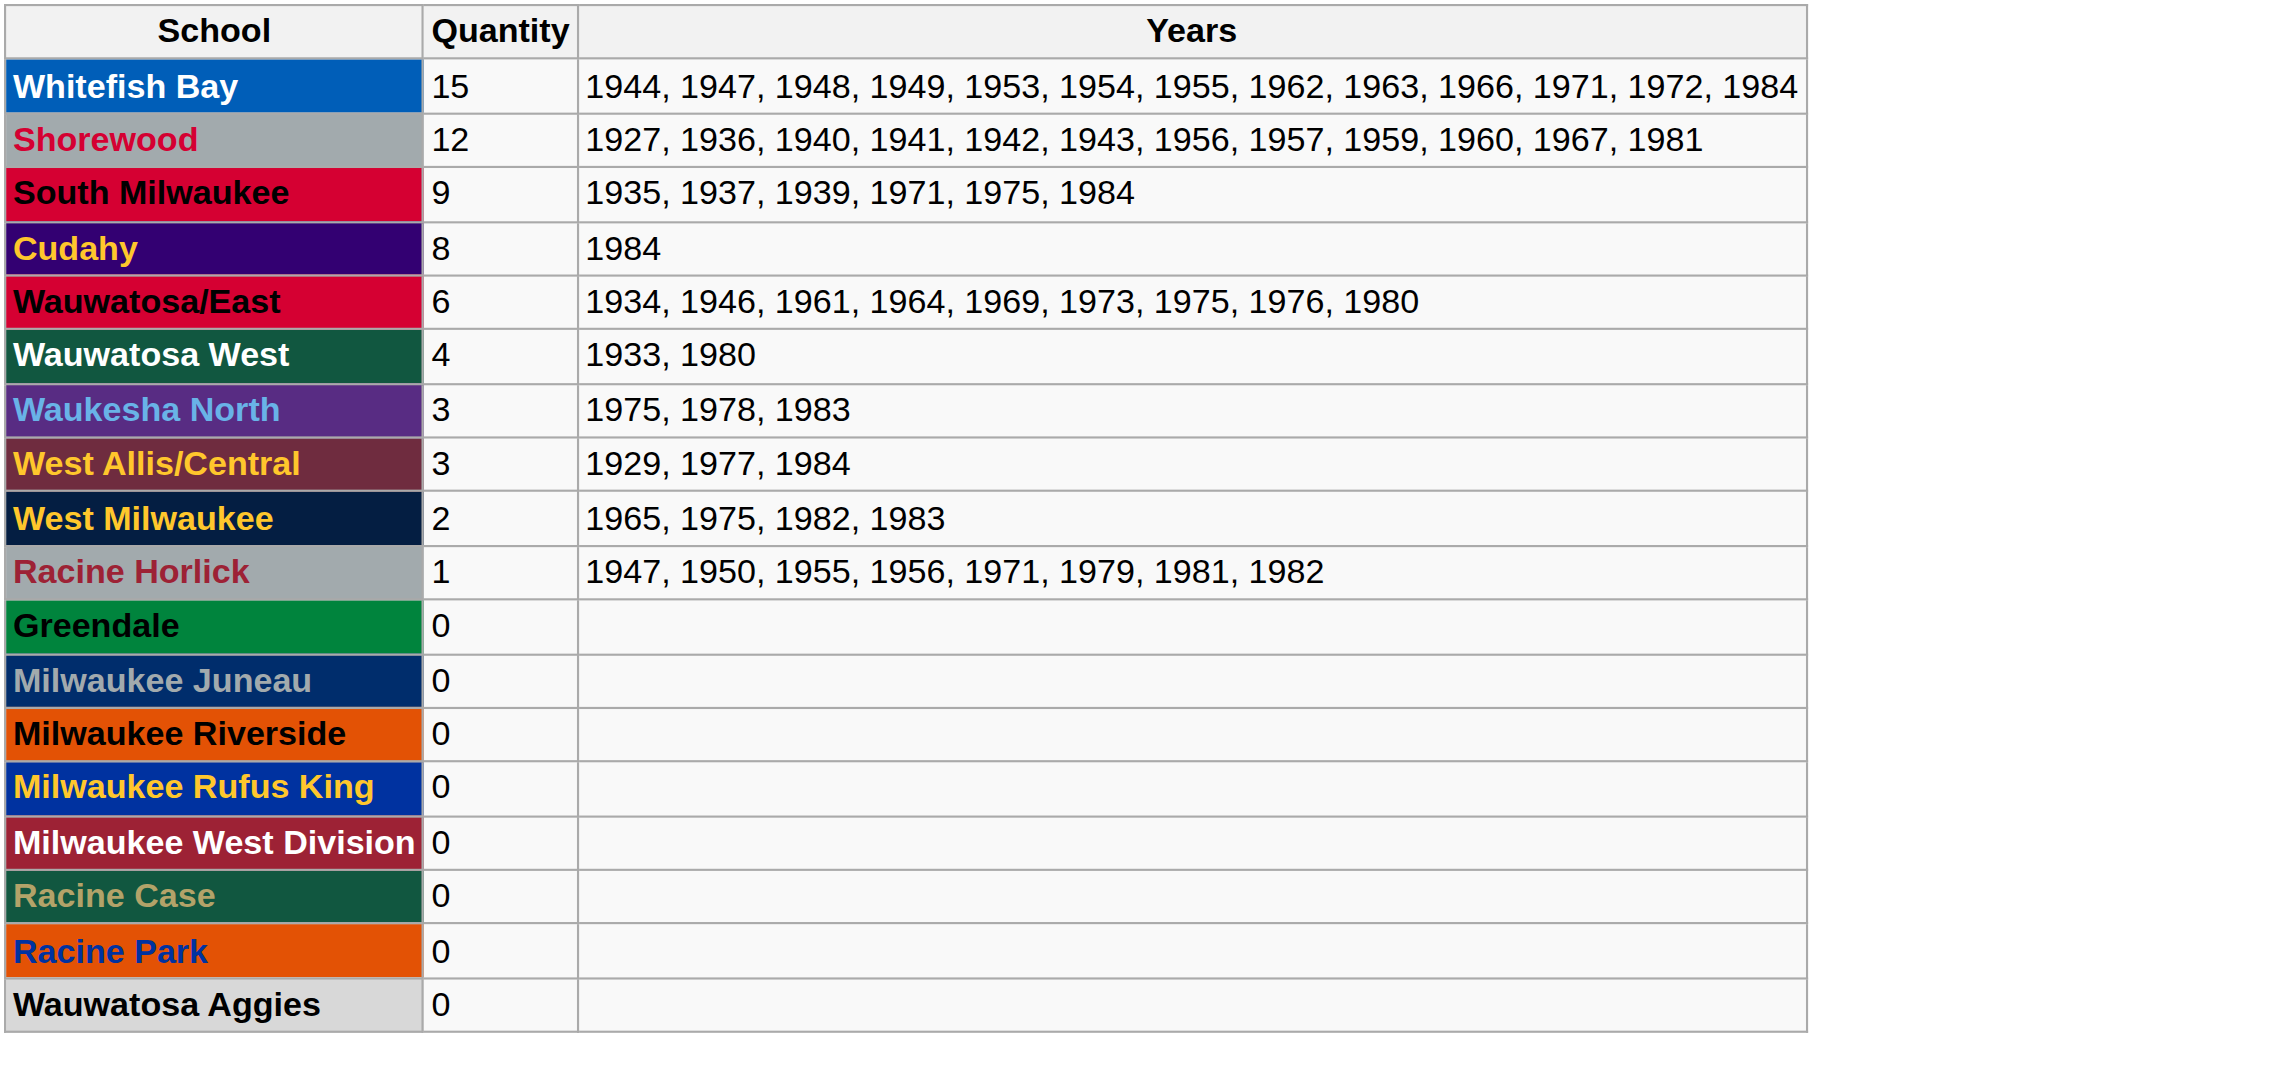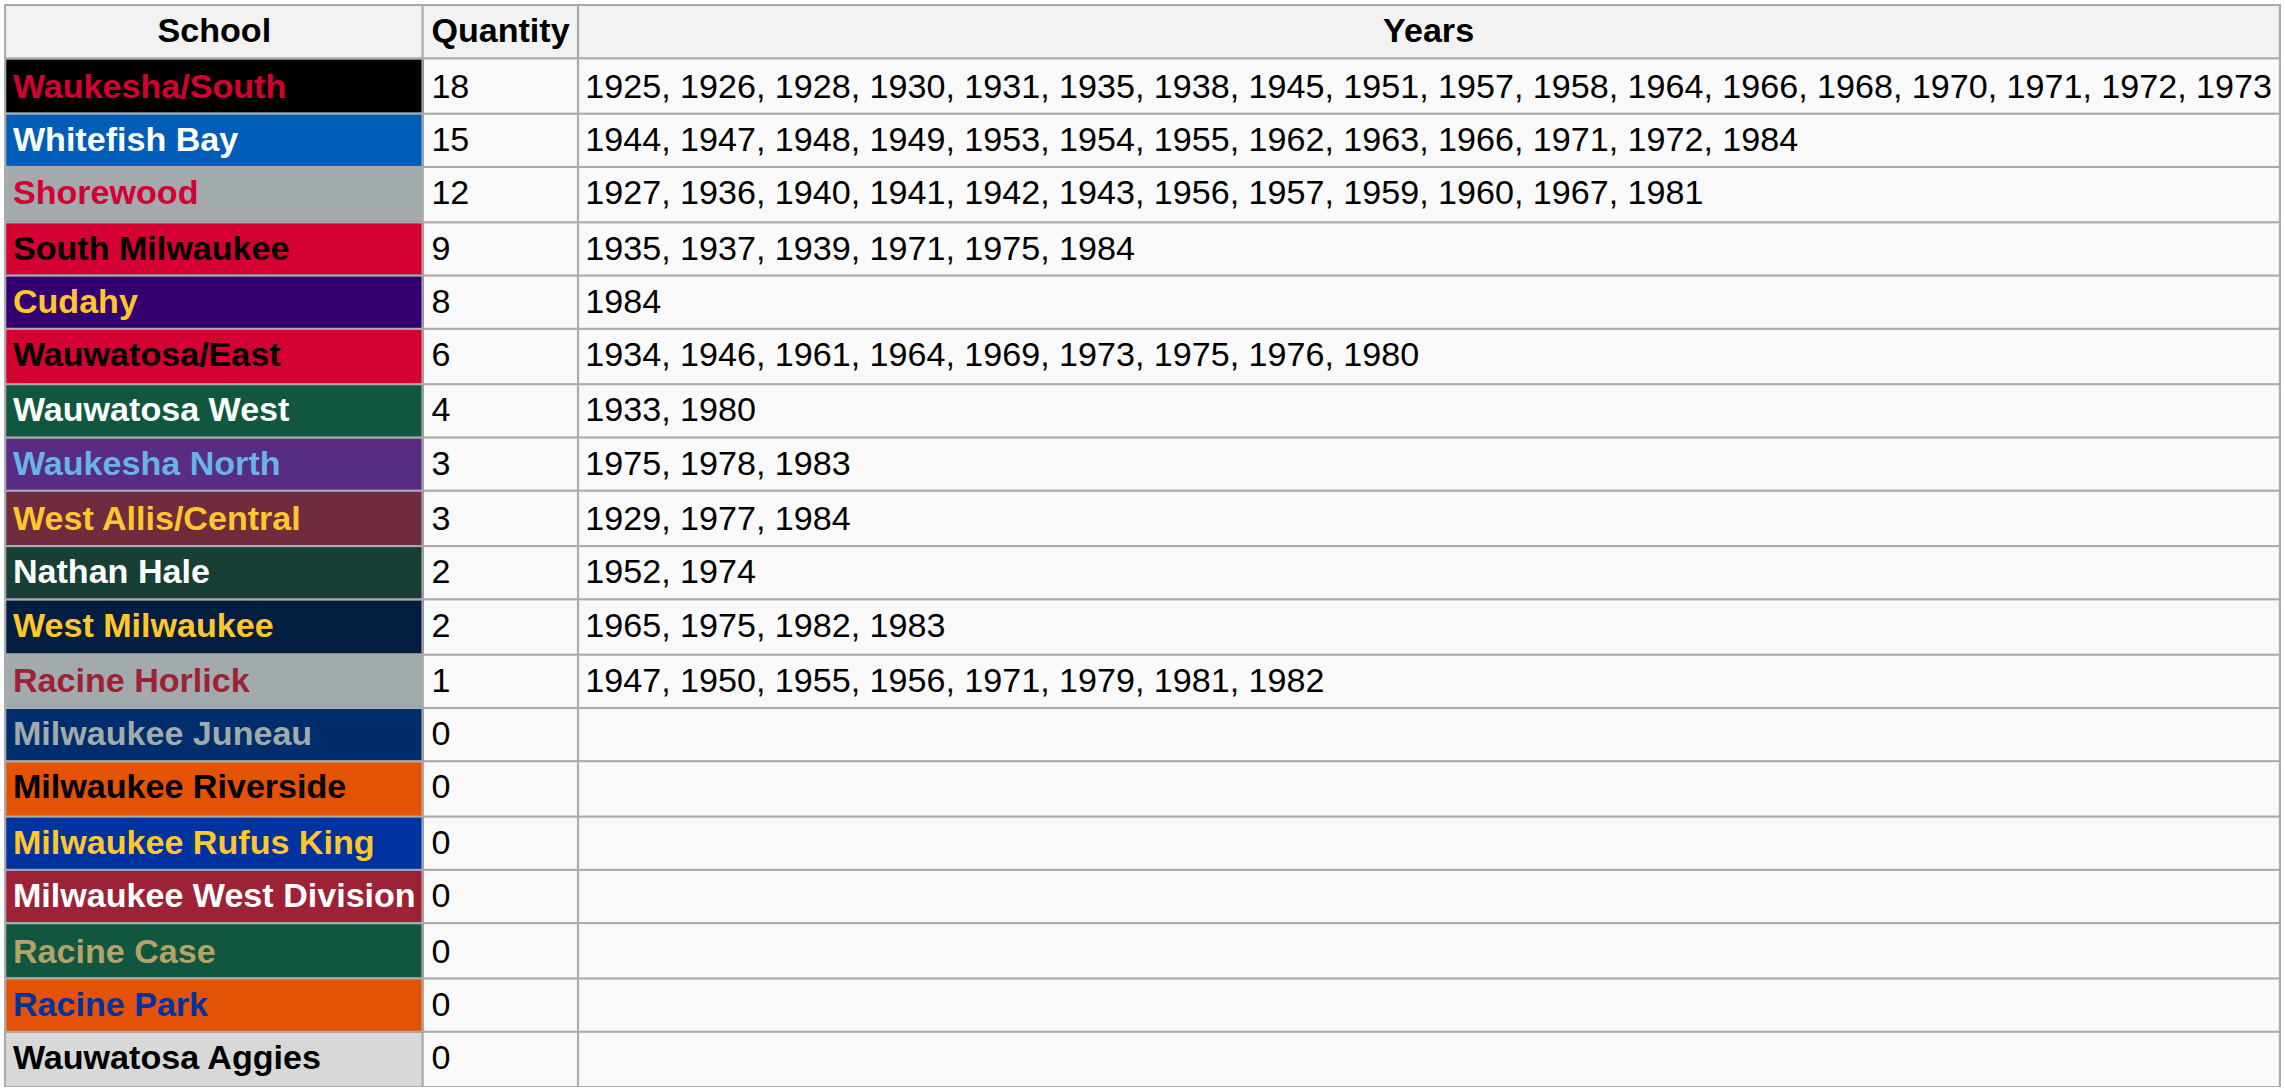+ row: Waukesha/South | 18 | 1925, 1926, 1928, 1930, 1931, 1935, 1938, 1945, 1951, 1957, 1958, 1964, 1966, 1968, 1970, 1971, 1972, 1973
+ row: Nathan Hale | 2 | 1952, 1974
- row: Greendale | 0
